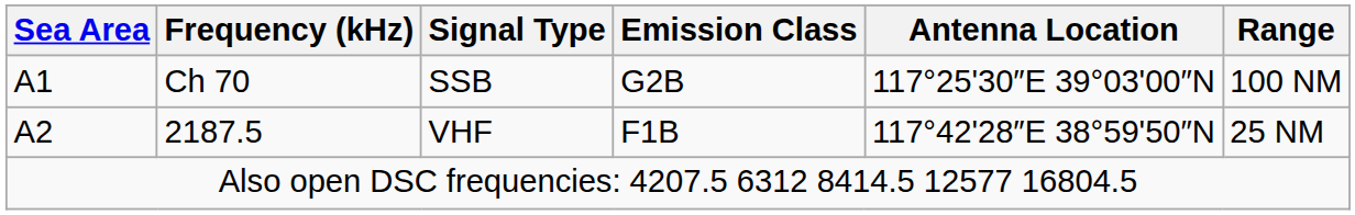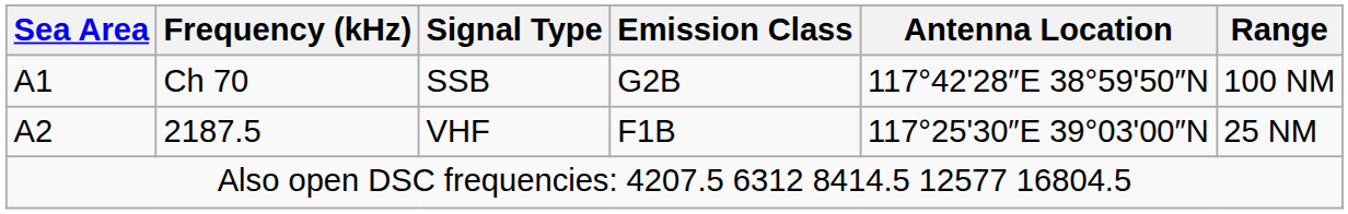Ch 70 | Antenna Location: 117°25'30″E 39°03'00″N -> 117°42'28″E 38°59'50″N
2187.5 | Antenna Location: 117°42'28″E 38°59'50″N -> 117°25'30″E 39°03'00″N
